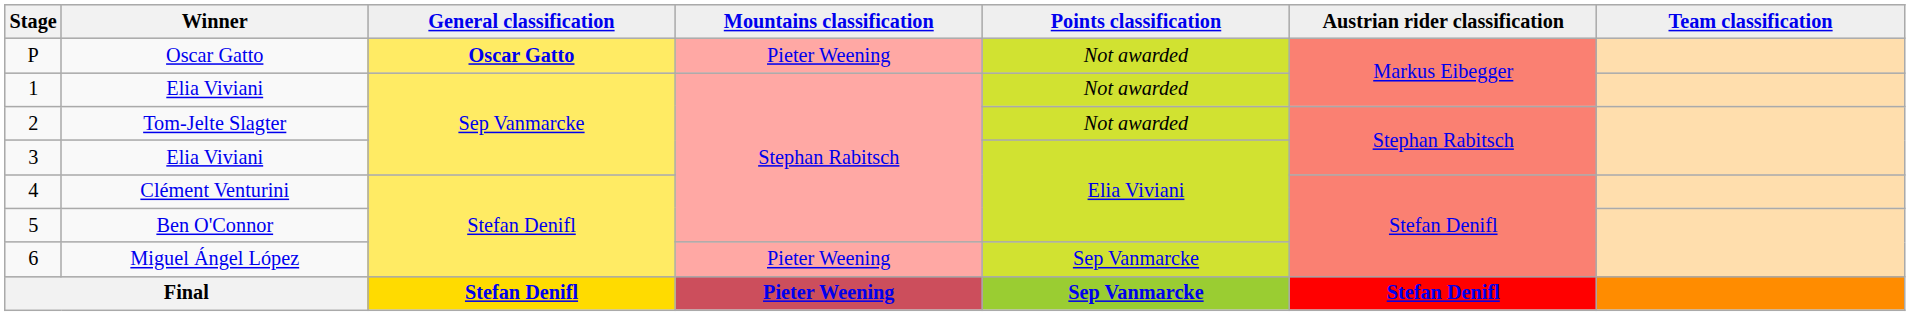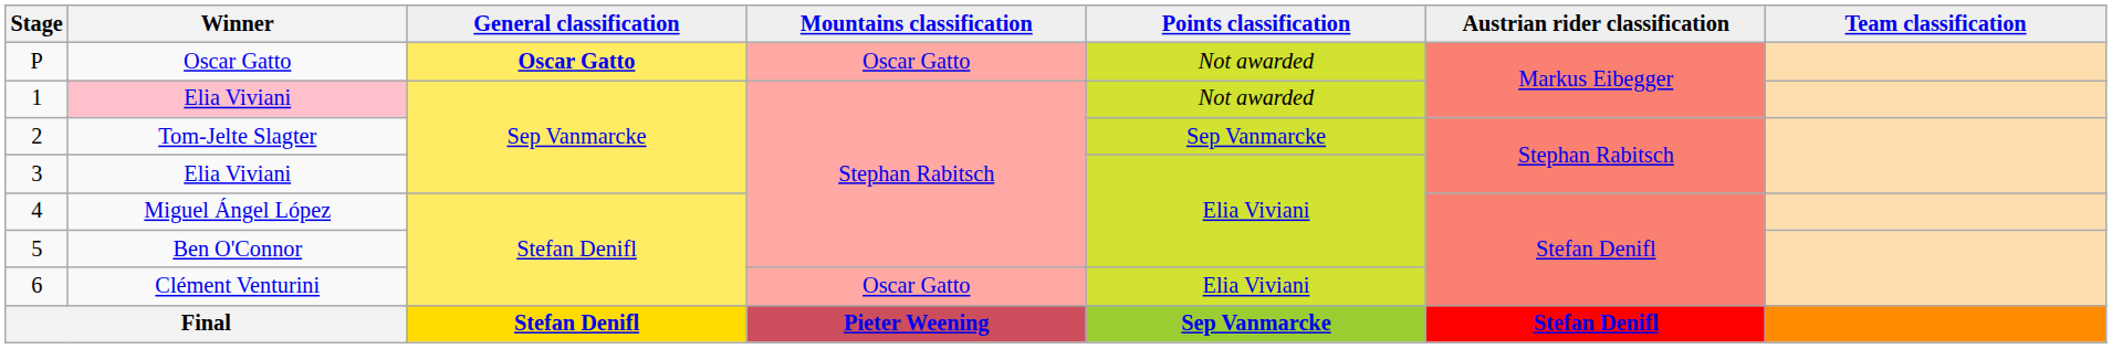P | Mountains classification: Pieter Weening -> Oscar Gatto
1 | Winner: no background -> pink background
2 | Points classification: Not awarded -> Sep Vanmarcke
4 | Winner: Clément Venturini -> Miguel Ángel López
6 | Winner: Miguel Ángel López -> Clément Venturini
6 | Mountains classification: Pieter Weening -> Oscar Gatto
6 | Points classification: Sep Vanmarcke -> Elia Viviani
